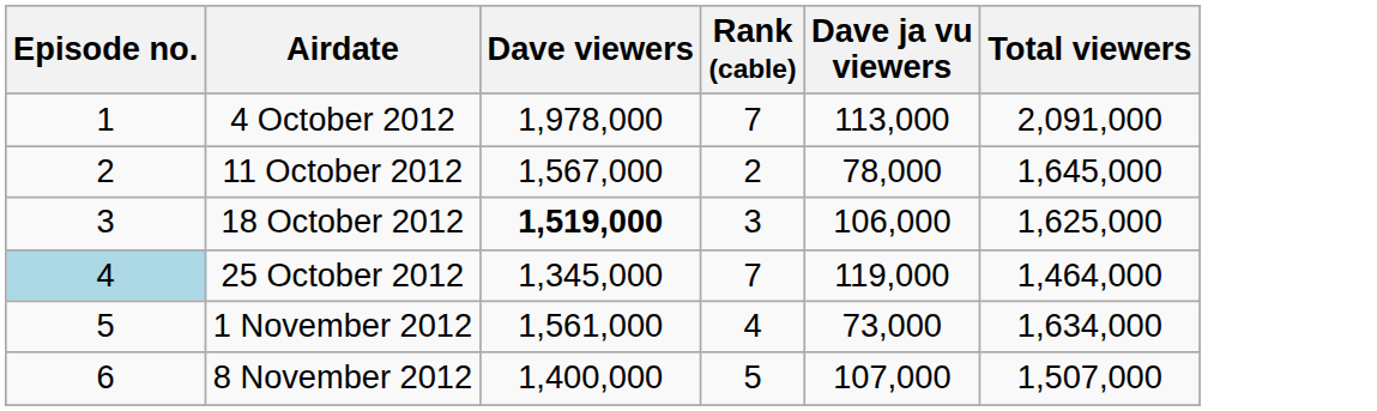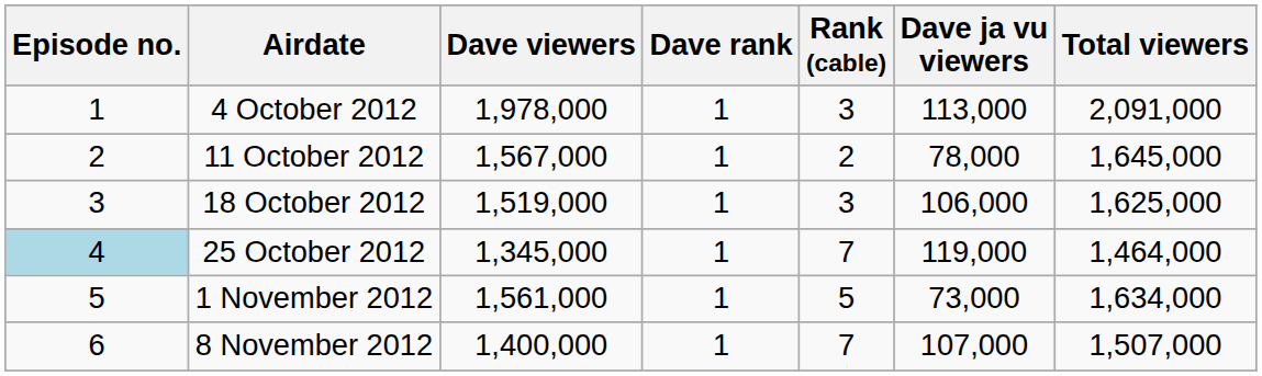+ column: Dave rank | 1 | 1 | 1 | 1 | 1 | 1
4 October 2012 | Rank (cable): 7 -> 3
18 October 2012 | Dave viewers: bold -> normal
1 November 2012 | Rank (cable): 4 -> 5
8 November 2012 | Rank (cable): 5 -> 7
